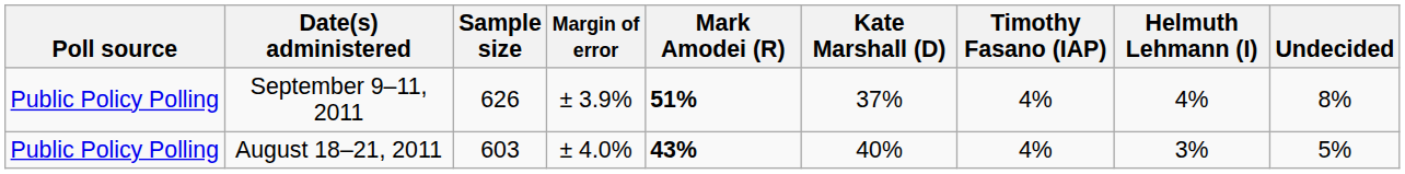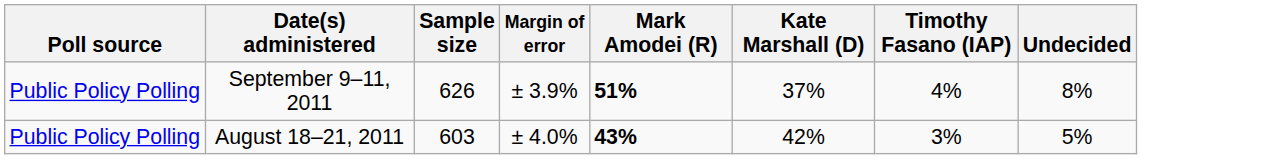- column: Helmuth Lehmann (I) | 4% | 3%
August 18–21, 2011 | Kate Marshall (D): 40% -> 42%
August 18–21, 2011 | Timothy Fasano (IAP): 4% -> 3%
